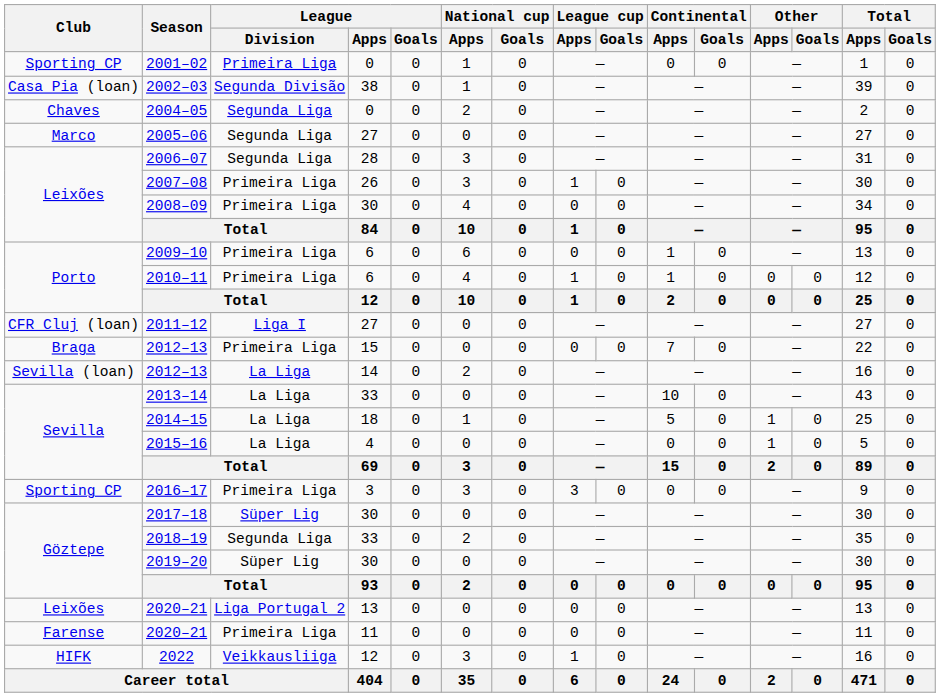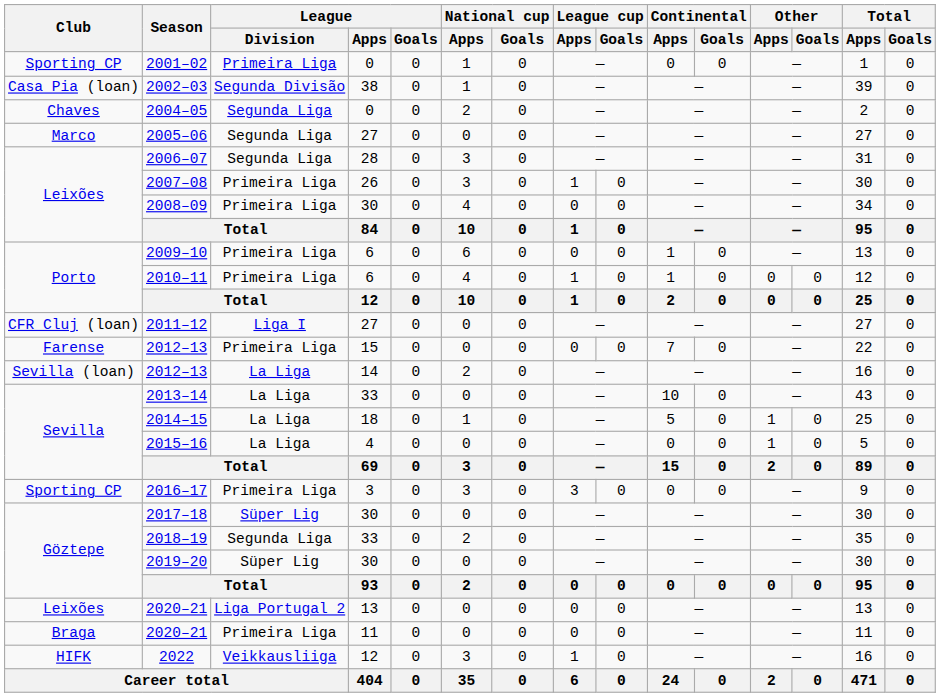2012–13 / 15 | Club: Braga -> Farense
2020–21 / 11 | Club: Farense -> Braga
